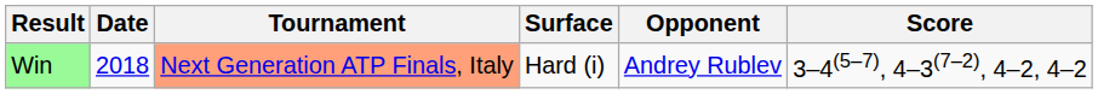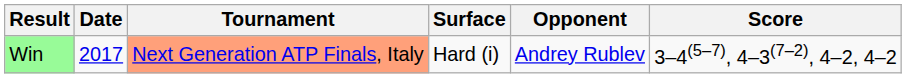Win | Date: 2018 -> 2017
